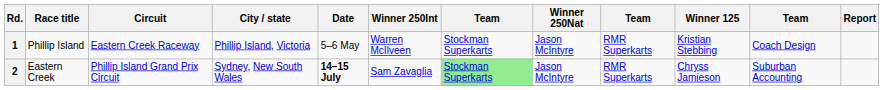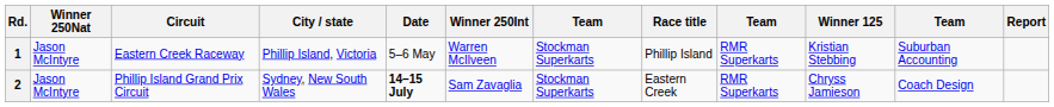columns swapped: Race title <-> Winner 250Nat
1 | column 11: Coach Design -> Suburban Accounting
2 | column 7: lightgreen background -> no background
2 | column 11: Suburban Accounting -> Coach Design
